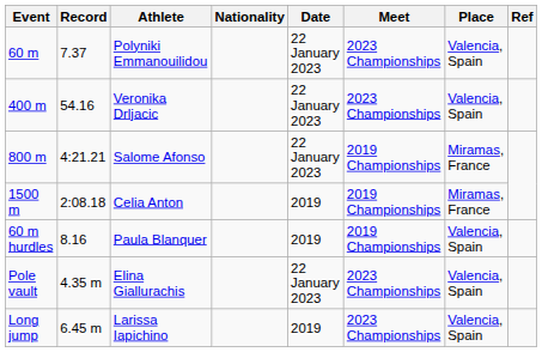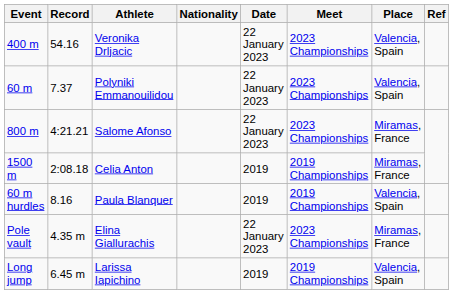rows swapped: Polyniki Emmanouilidou <-> Veronika Drljacic
Salome Afonso | Meet: 2019 Championships -> 2023 Championships
Elina Giallurachis | Place: Valencia, Spain -> Miramas, France
Larissa Iapichino | Meet: 2023 Championships -> 2019 Championships
